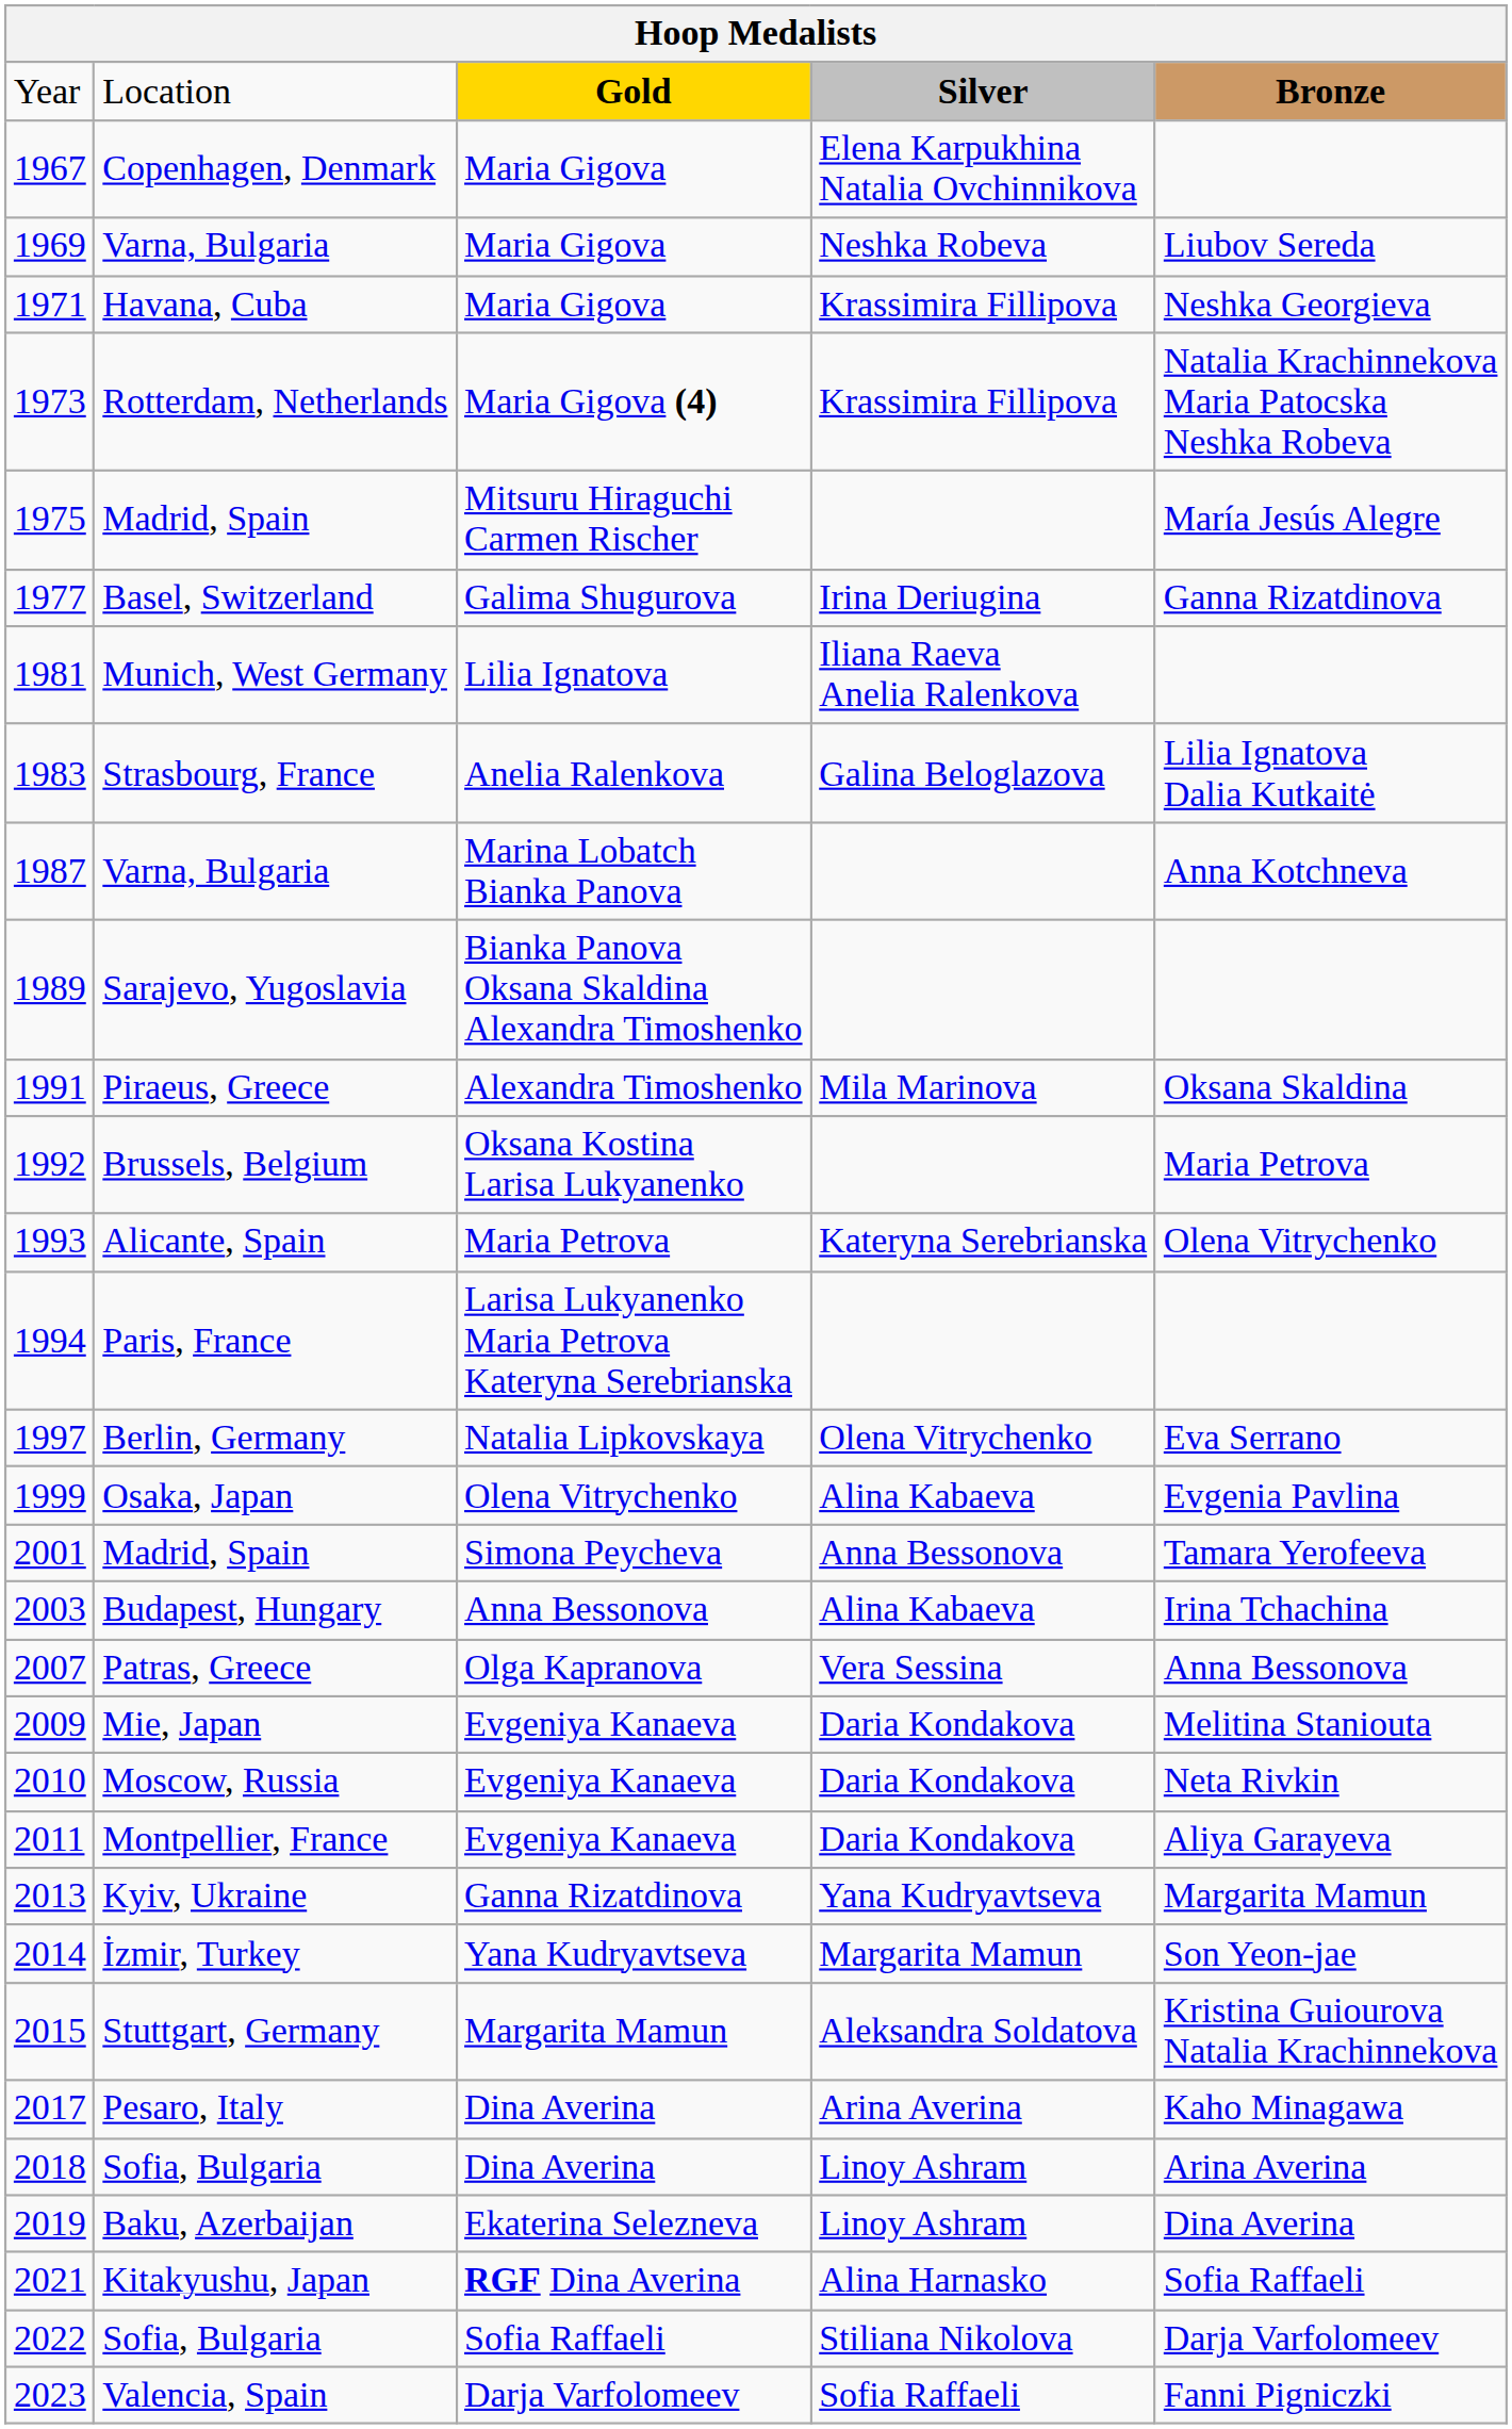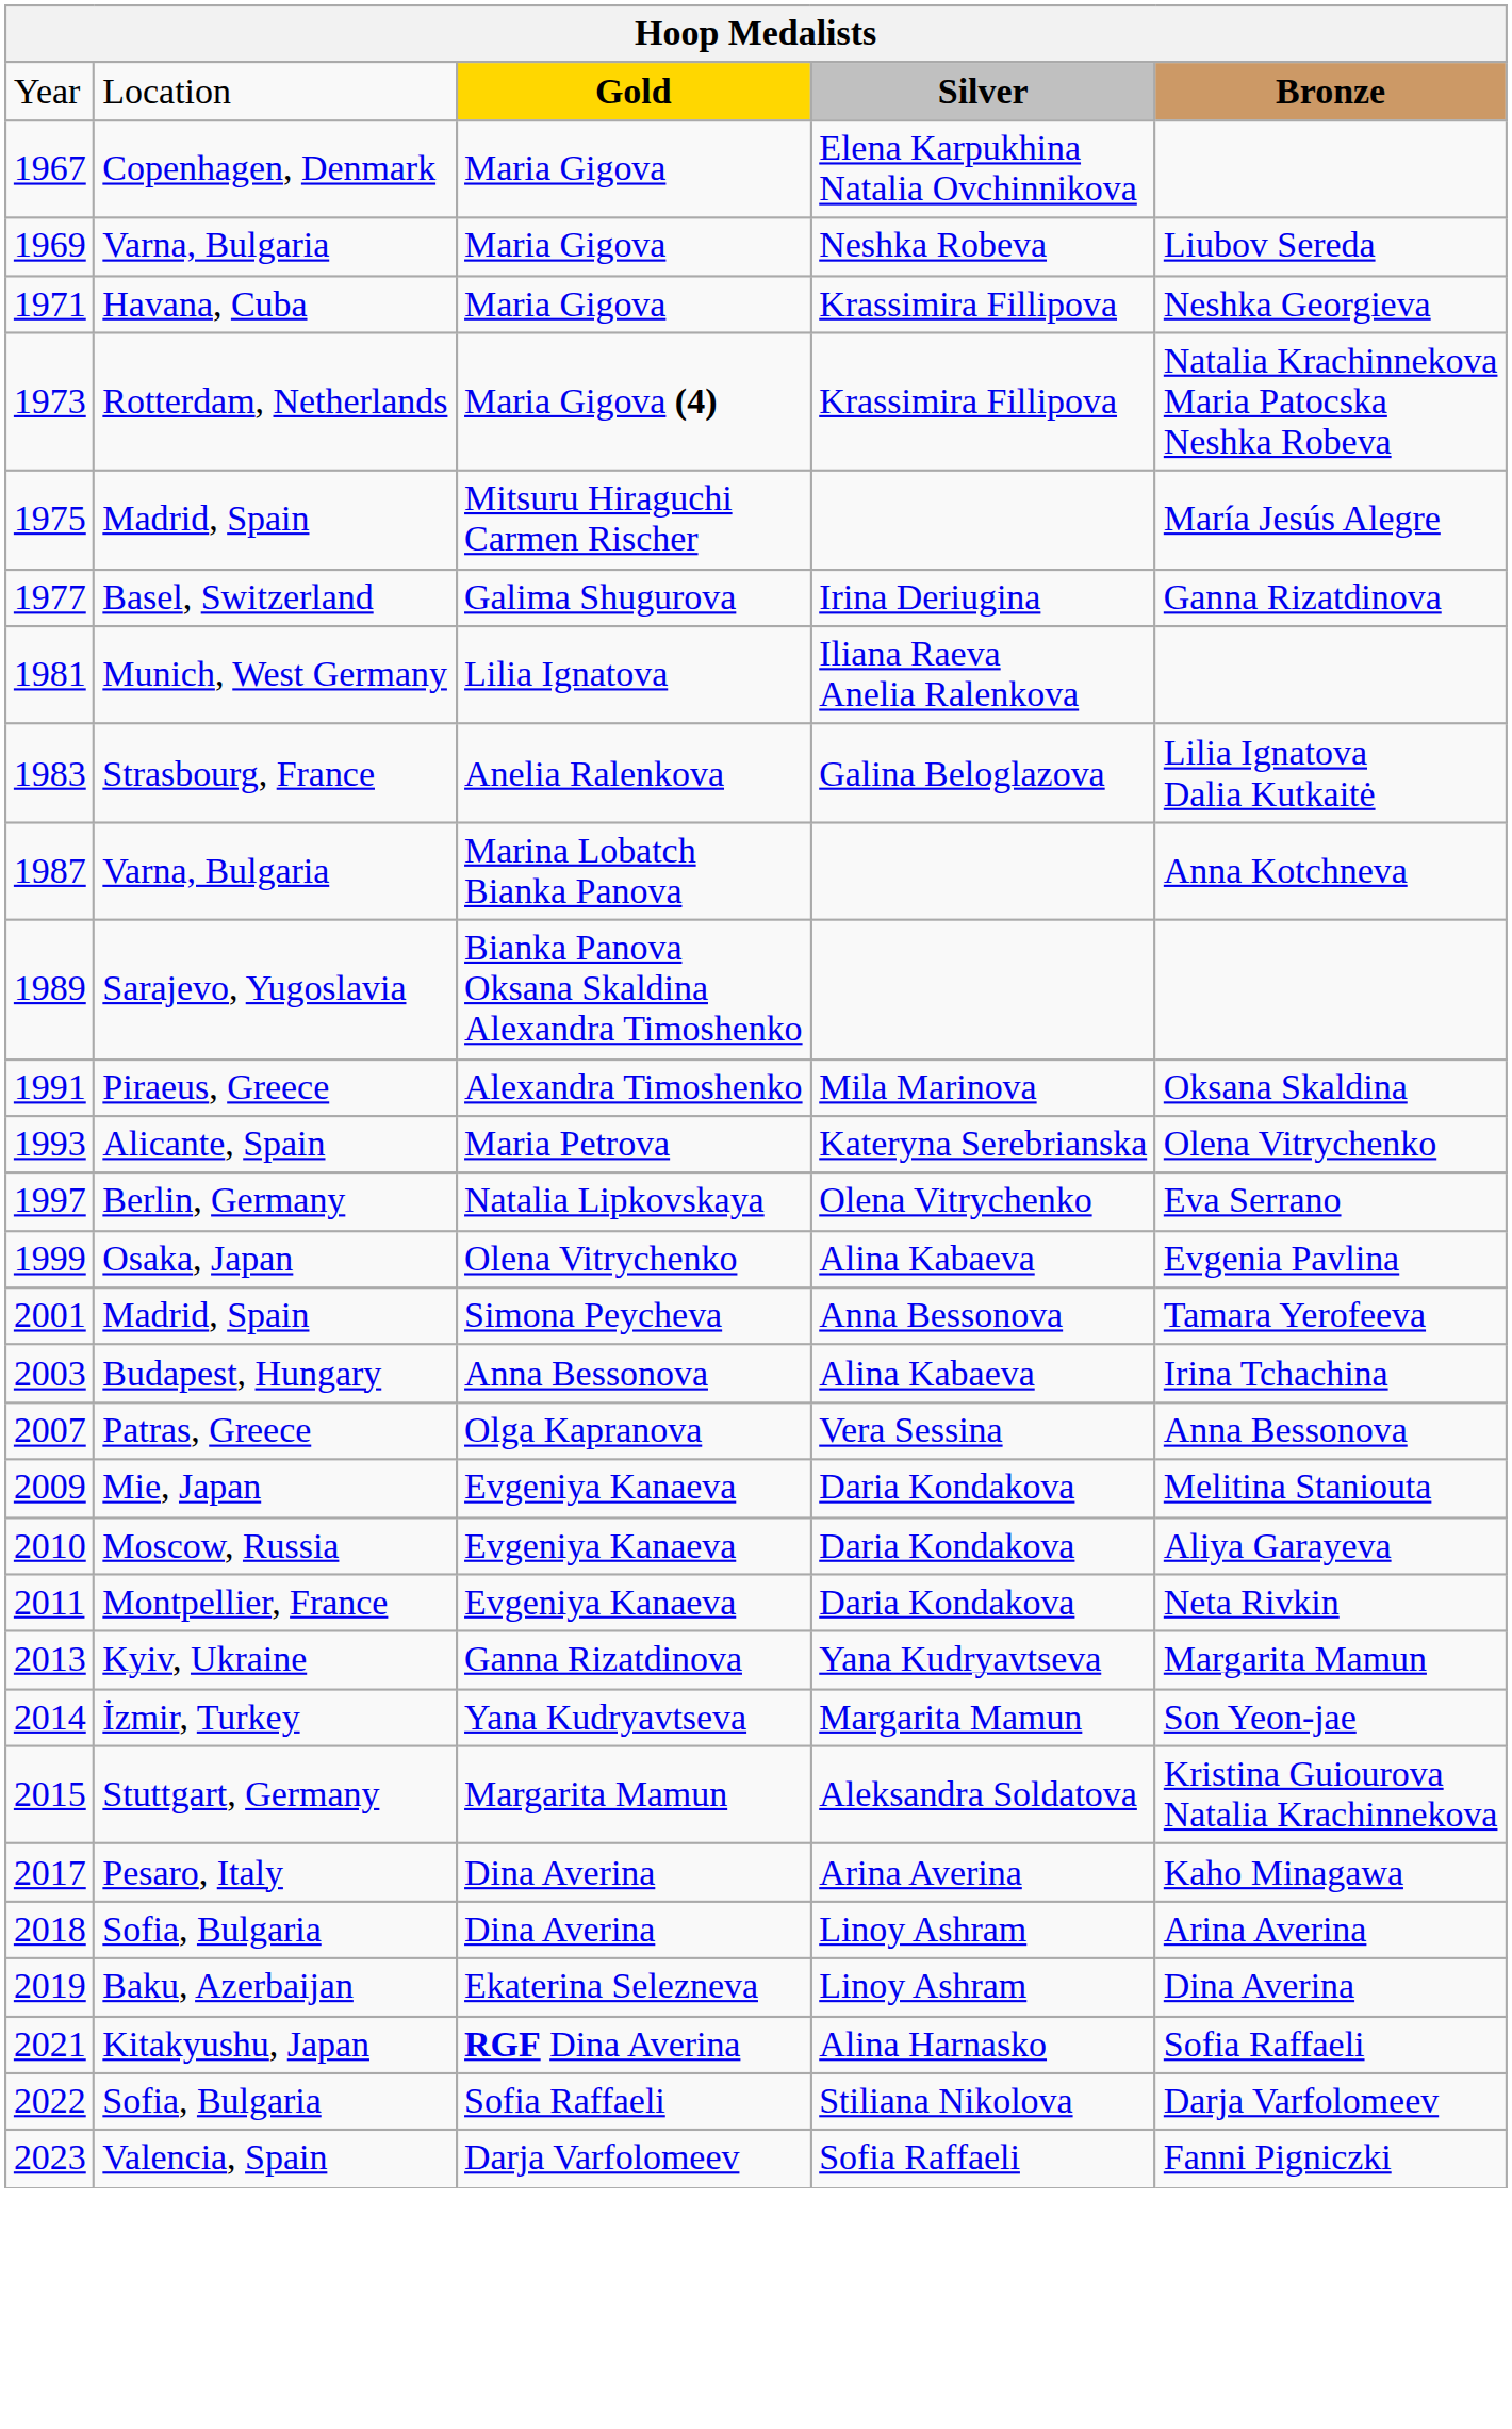- row: 1992 | Brussels, Belgium | Oksana Kostina Larisa Lukyanenko | Maria Petrova
- row: 1994 | Paris, France | Larisa Lukyanenko Maria Petrova Kateryna Serebrianska
Moscow, Russia | column 5: Neta Rivkin -> Aliya Garayeva
Montpellier, France | column 5: Aliya Garayeva -> Neta Rivkin
